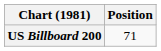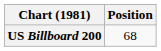US Billboard 200 | Position: 71 -> 68
